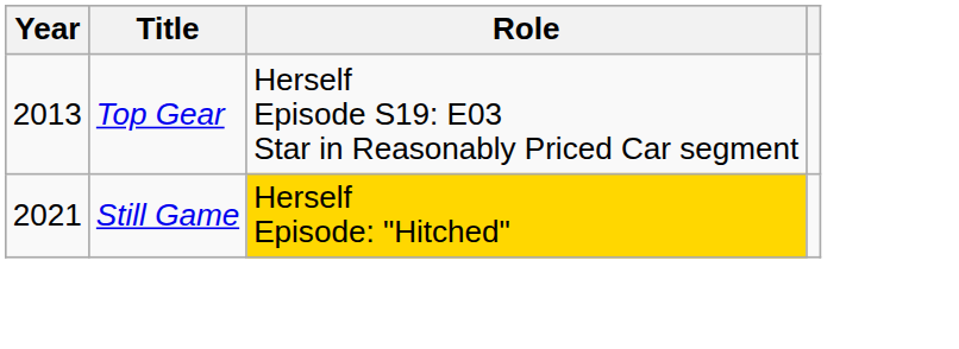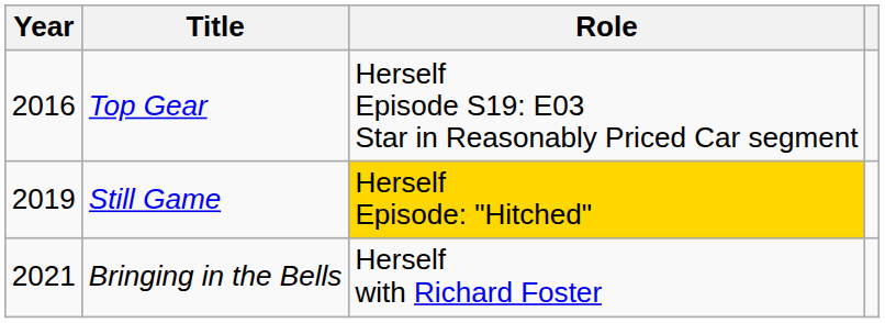Top Gear | Year: 2013 -> 2016
Still Game | Year: 2021 -> 2019
+ row: 2021 | Bringing in the Bells | Herself with Richard Foster
